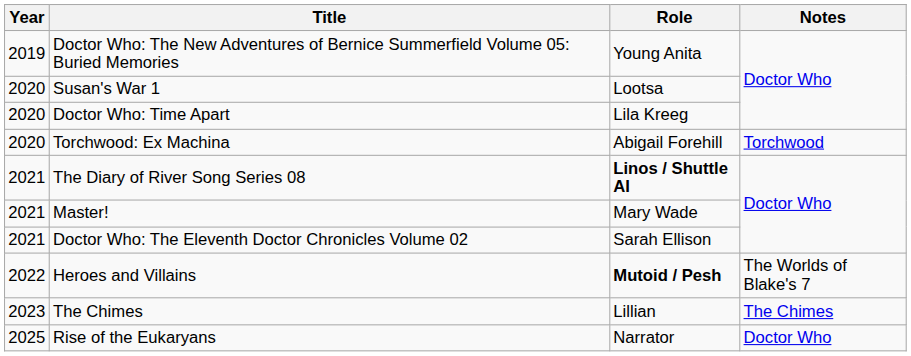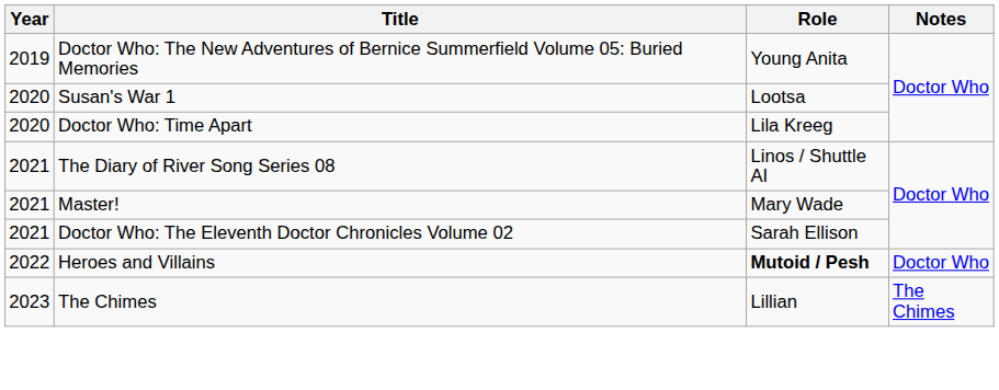- row: 2020 | Torchwood: Ex Machina | Abigail Forehill | Torchwood
The Diary of River Song Series 08 | Role: bold -> normal
Heroes and Villains | Notes: The Worlds of Blake's 7 -> Doctor Who
- row: 2025 | Rise of the Eukaryans | Narrator | Doctor Who
